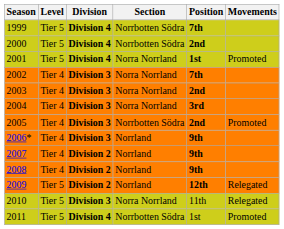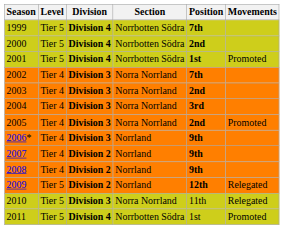2001 | Section: Norra Norrland -> Norrbotten Södra
2005 | Section: Norrbotten Södra -> Norra Norrland
